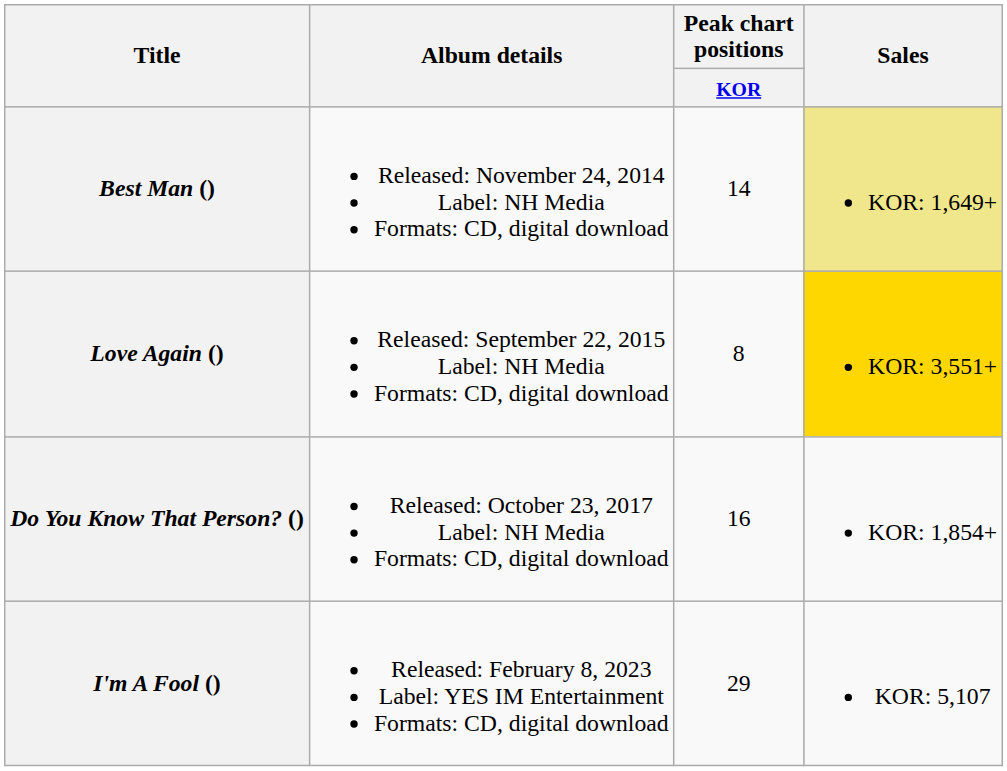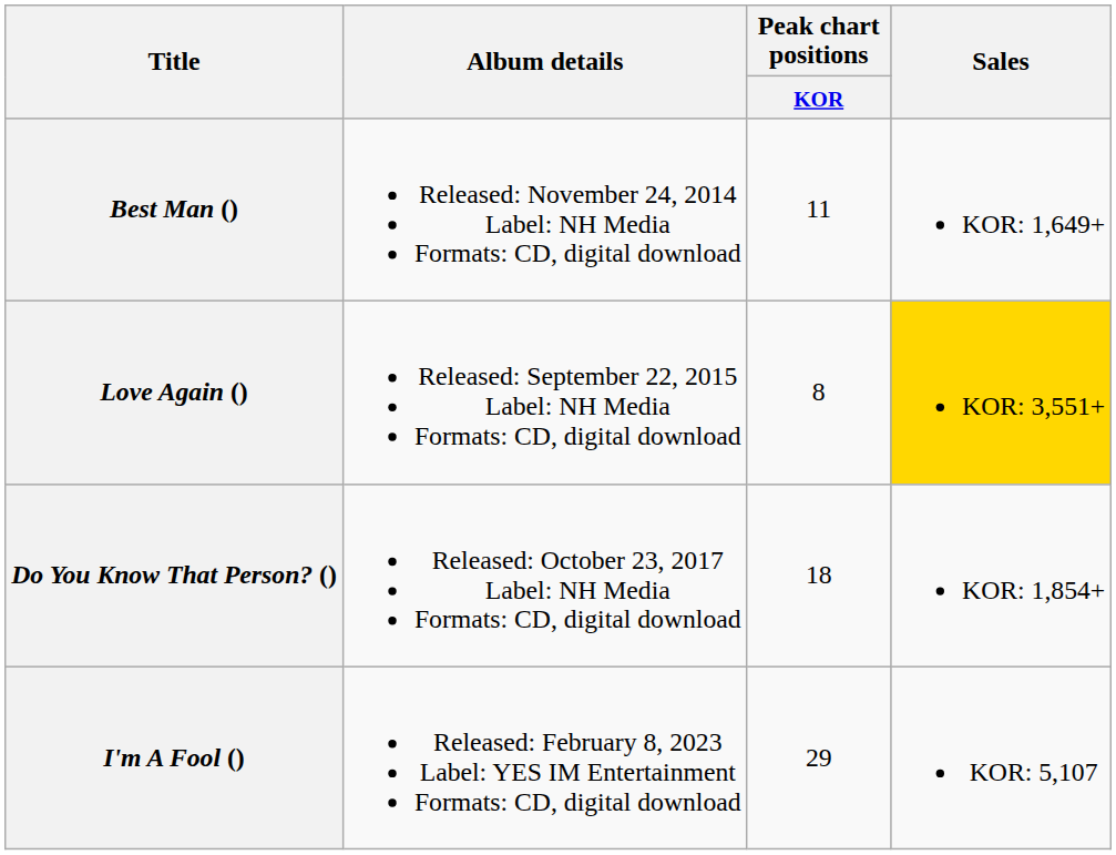Best Man () | Peak chart positions / KOR: 14 -> 11
Best Man () | Sales: khaki background -> no background
Do You Know That Person? () | Peak chart positions / KOR: 16 -> 18
